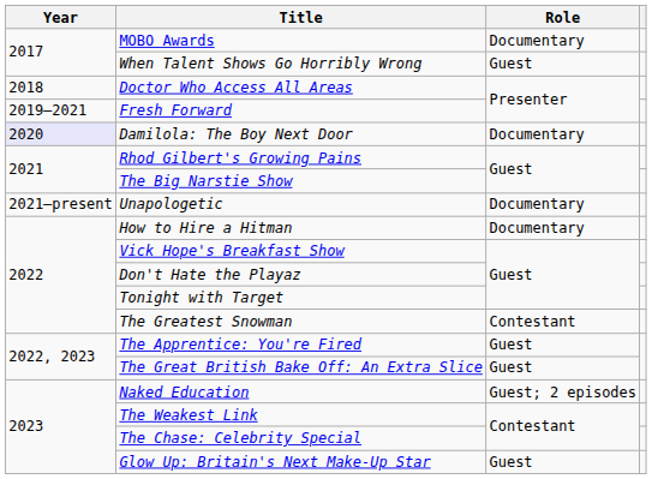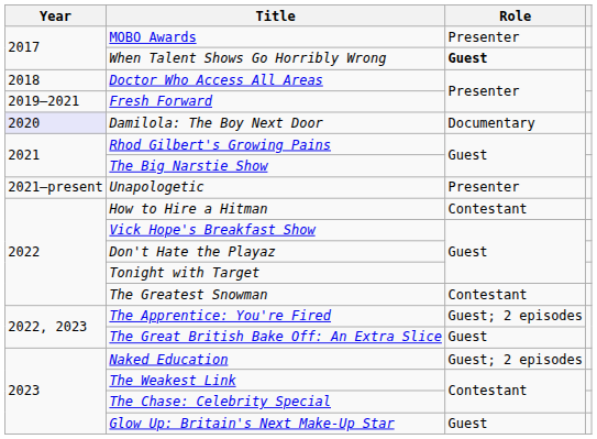MOBO Awards | Role: Documentary -> Presenter
When Talent Shows Go Horribly Wrong | Role: normal -> bold
Unapologetic | Role: Documentary -> Presenter
How to Hire a Hitman | Role: Documentary -> Contestant
The Apprentice: You're Fired | Role: Guest -> Guest; 2 episodes
